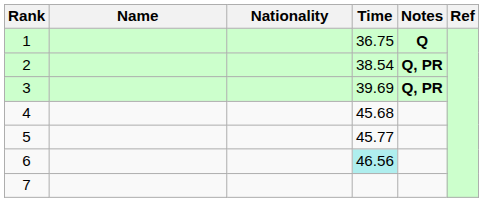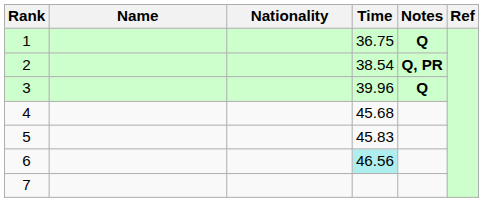3 | Time: 39.69 -> 39.96
3 | Notes: Q, PR -> Q
5 | Time: 45.77 -> 45.83
